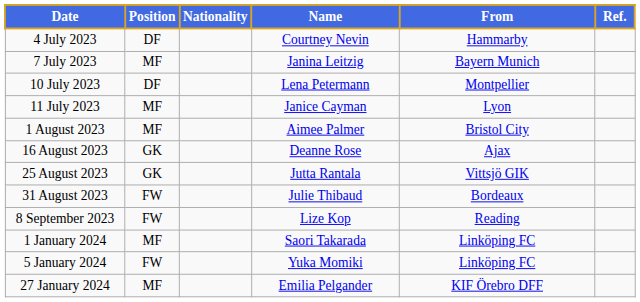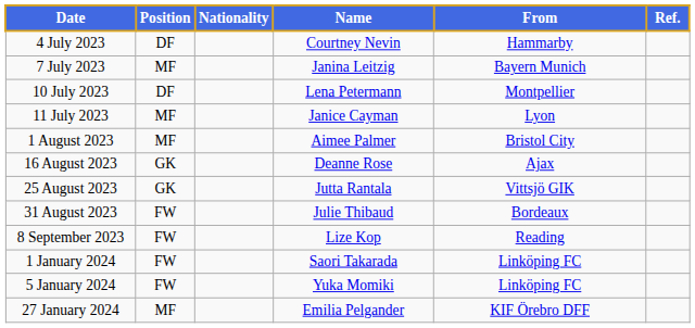1 January 2024 | Position: MF -> FW
